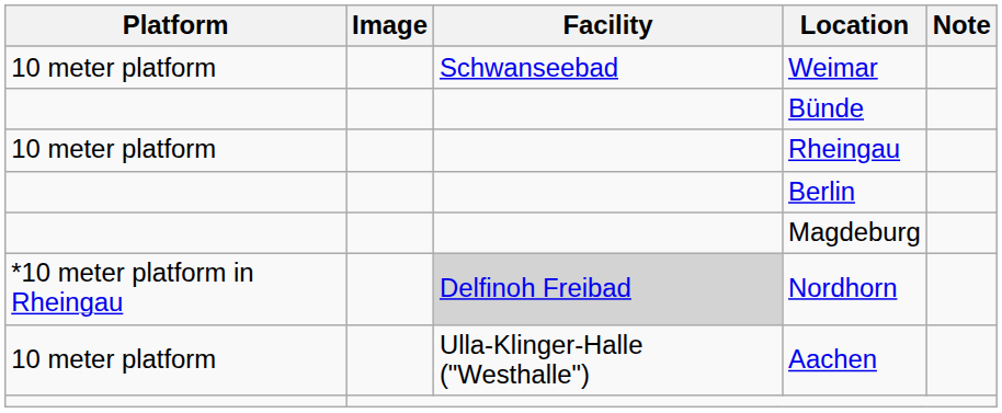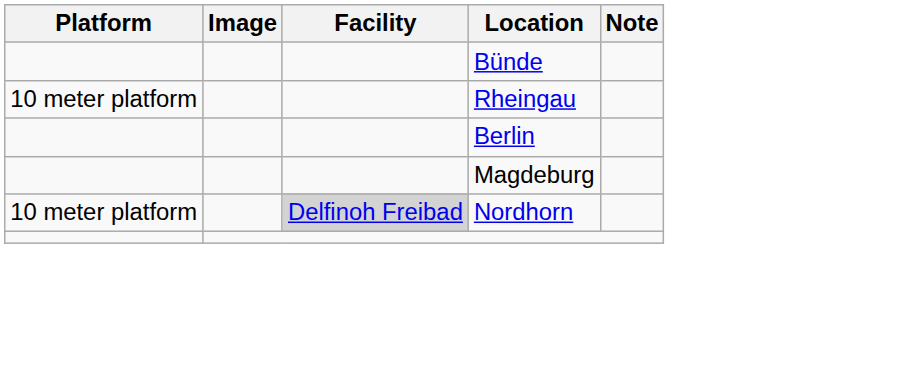- row: 10 meter platform | Schwanseebad | Weimar
Nordhorn | Platform: *10 meter platform in Rheingau -> 10 meter platform
- row: 10 meter platform | Ulla-Klinger-Halle ("Westhalle") | Aachen
